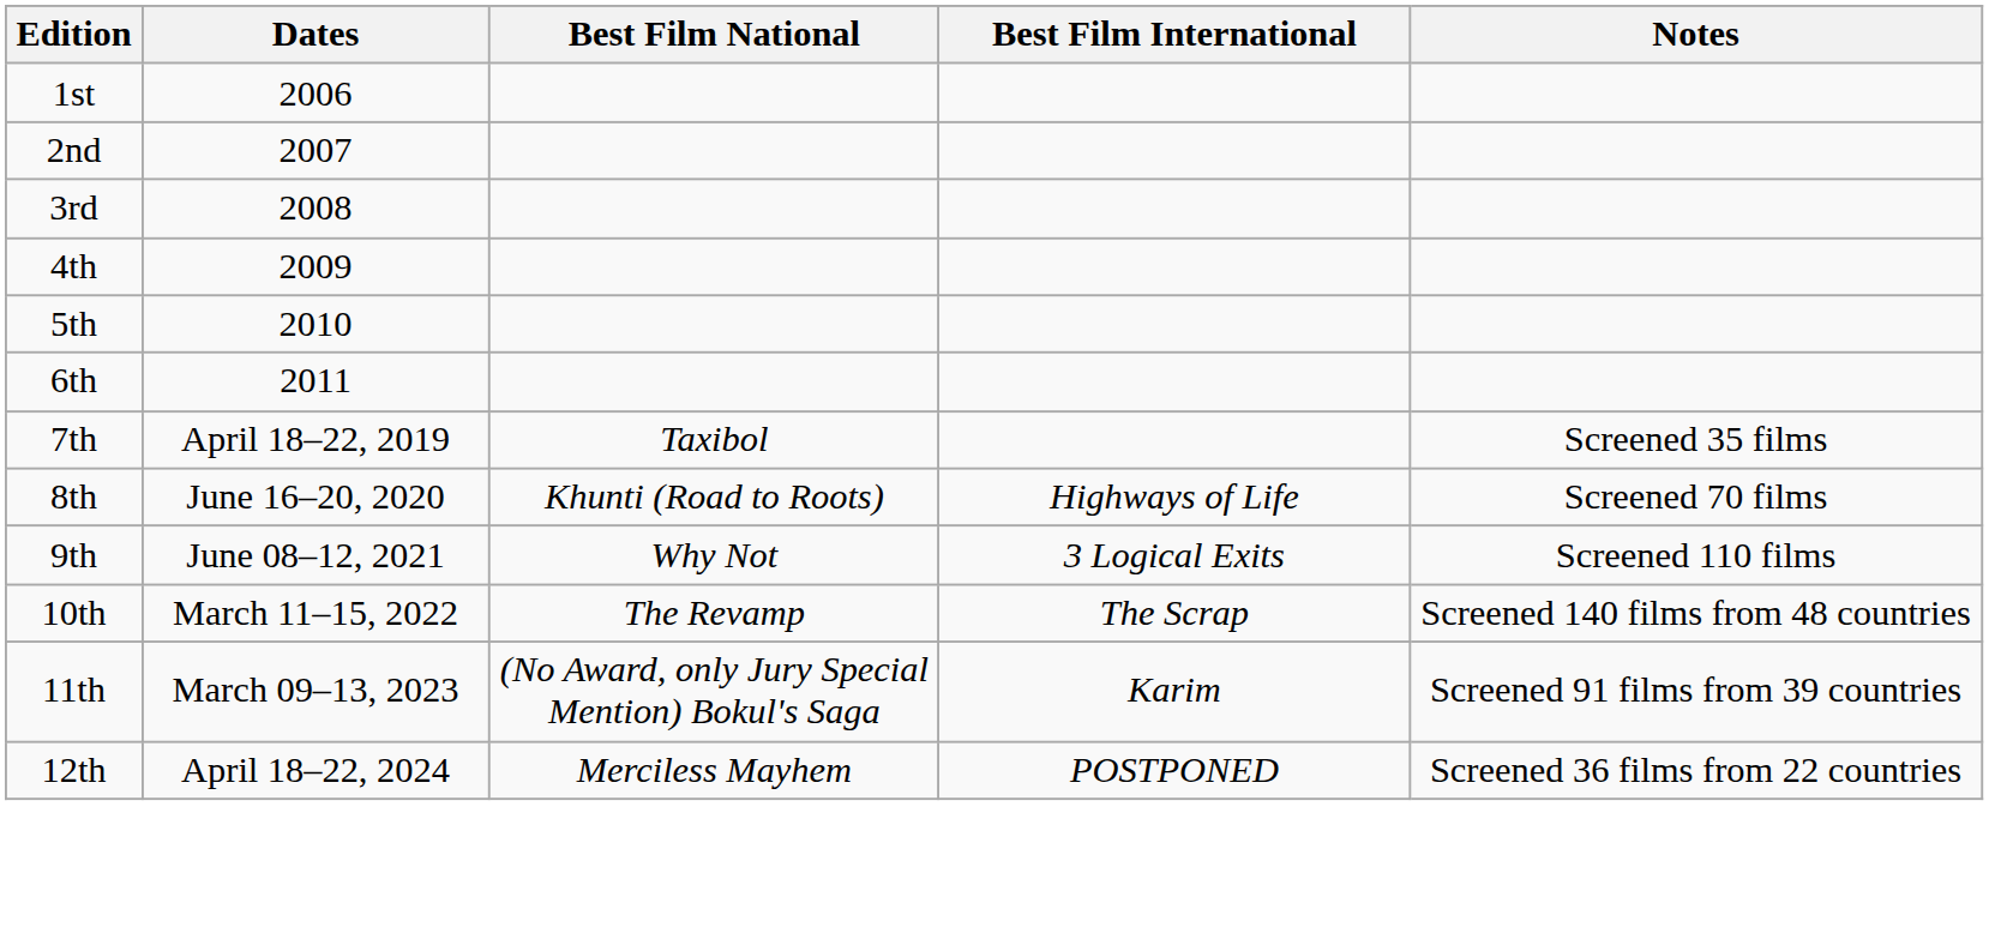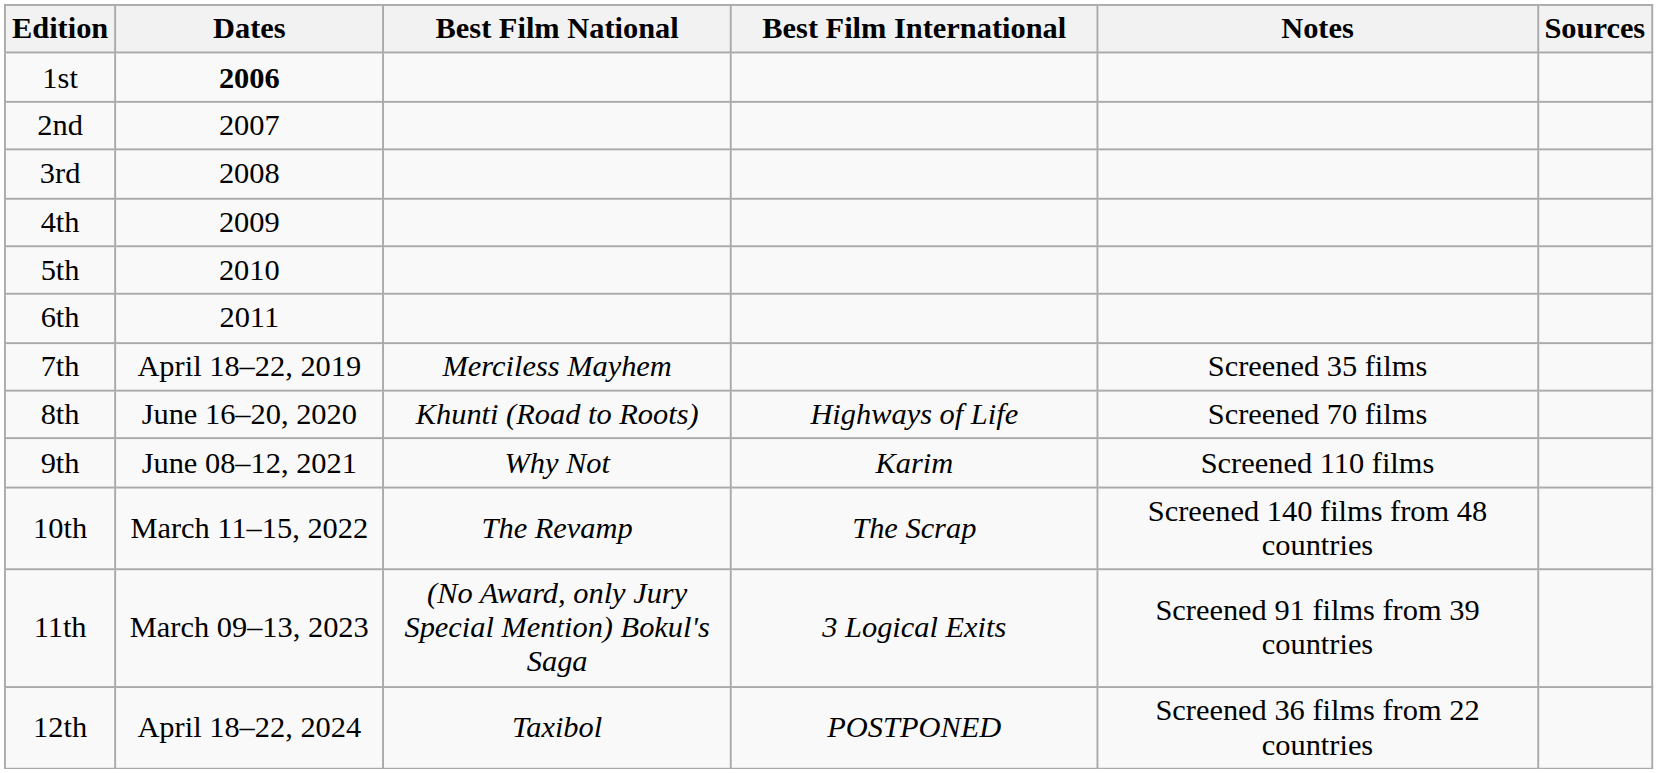+ column: Sources
1st | Dates: normal -> bold
7th | Best Film National: Taxibol -> Merciless Mayhem
9th | Best Film International: 3 Logical Exits -> Karim
11th | Best Film International: Karim -> 3 Logical Exits
12th | Best Film National: Merciless Mayhem -> Taxibol
